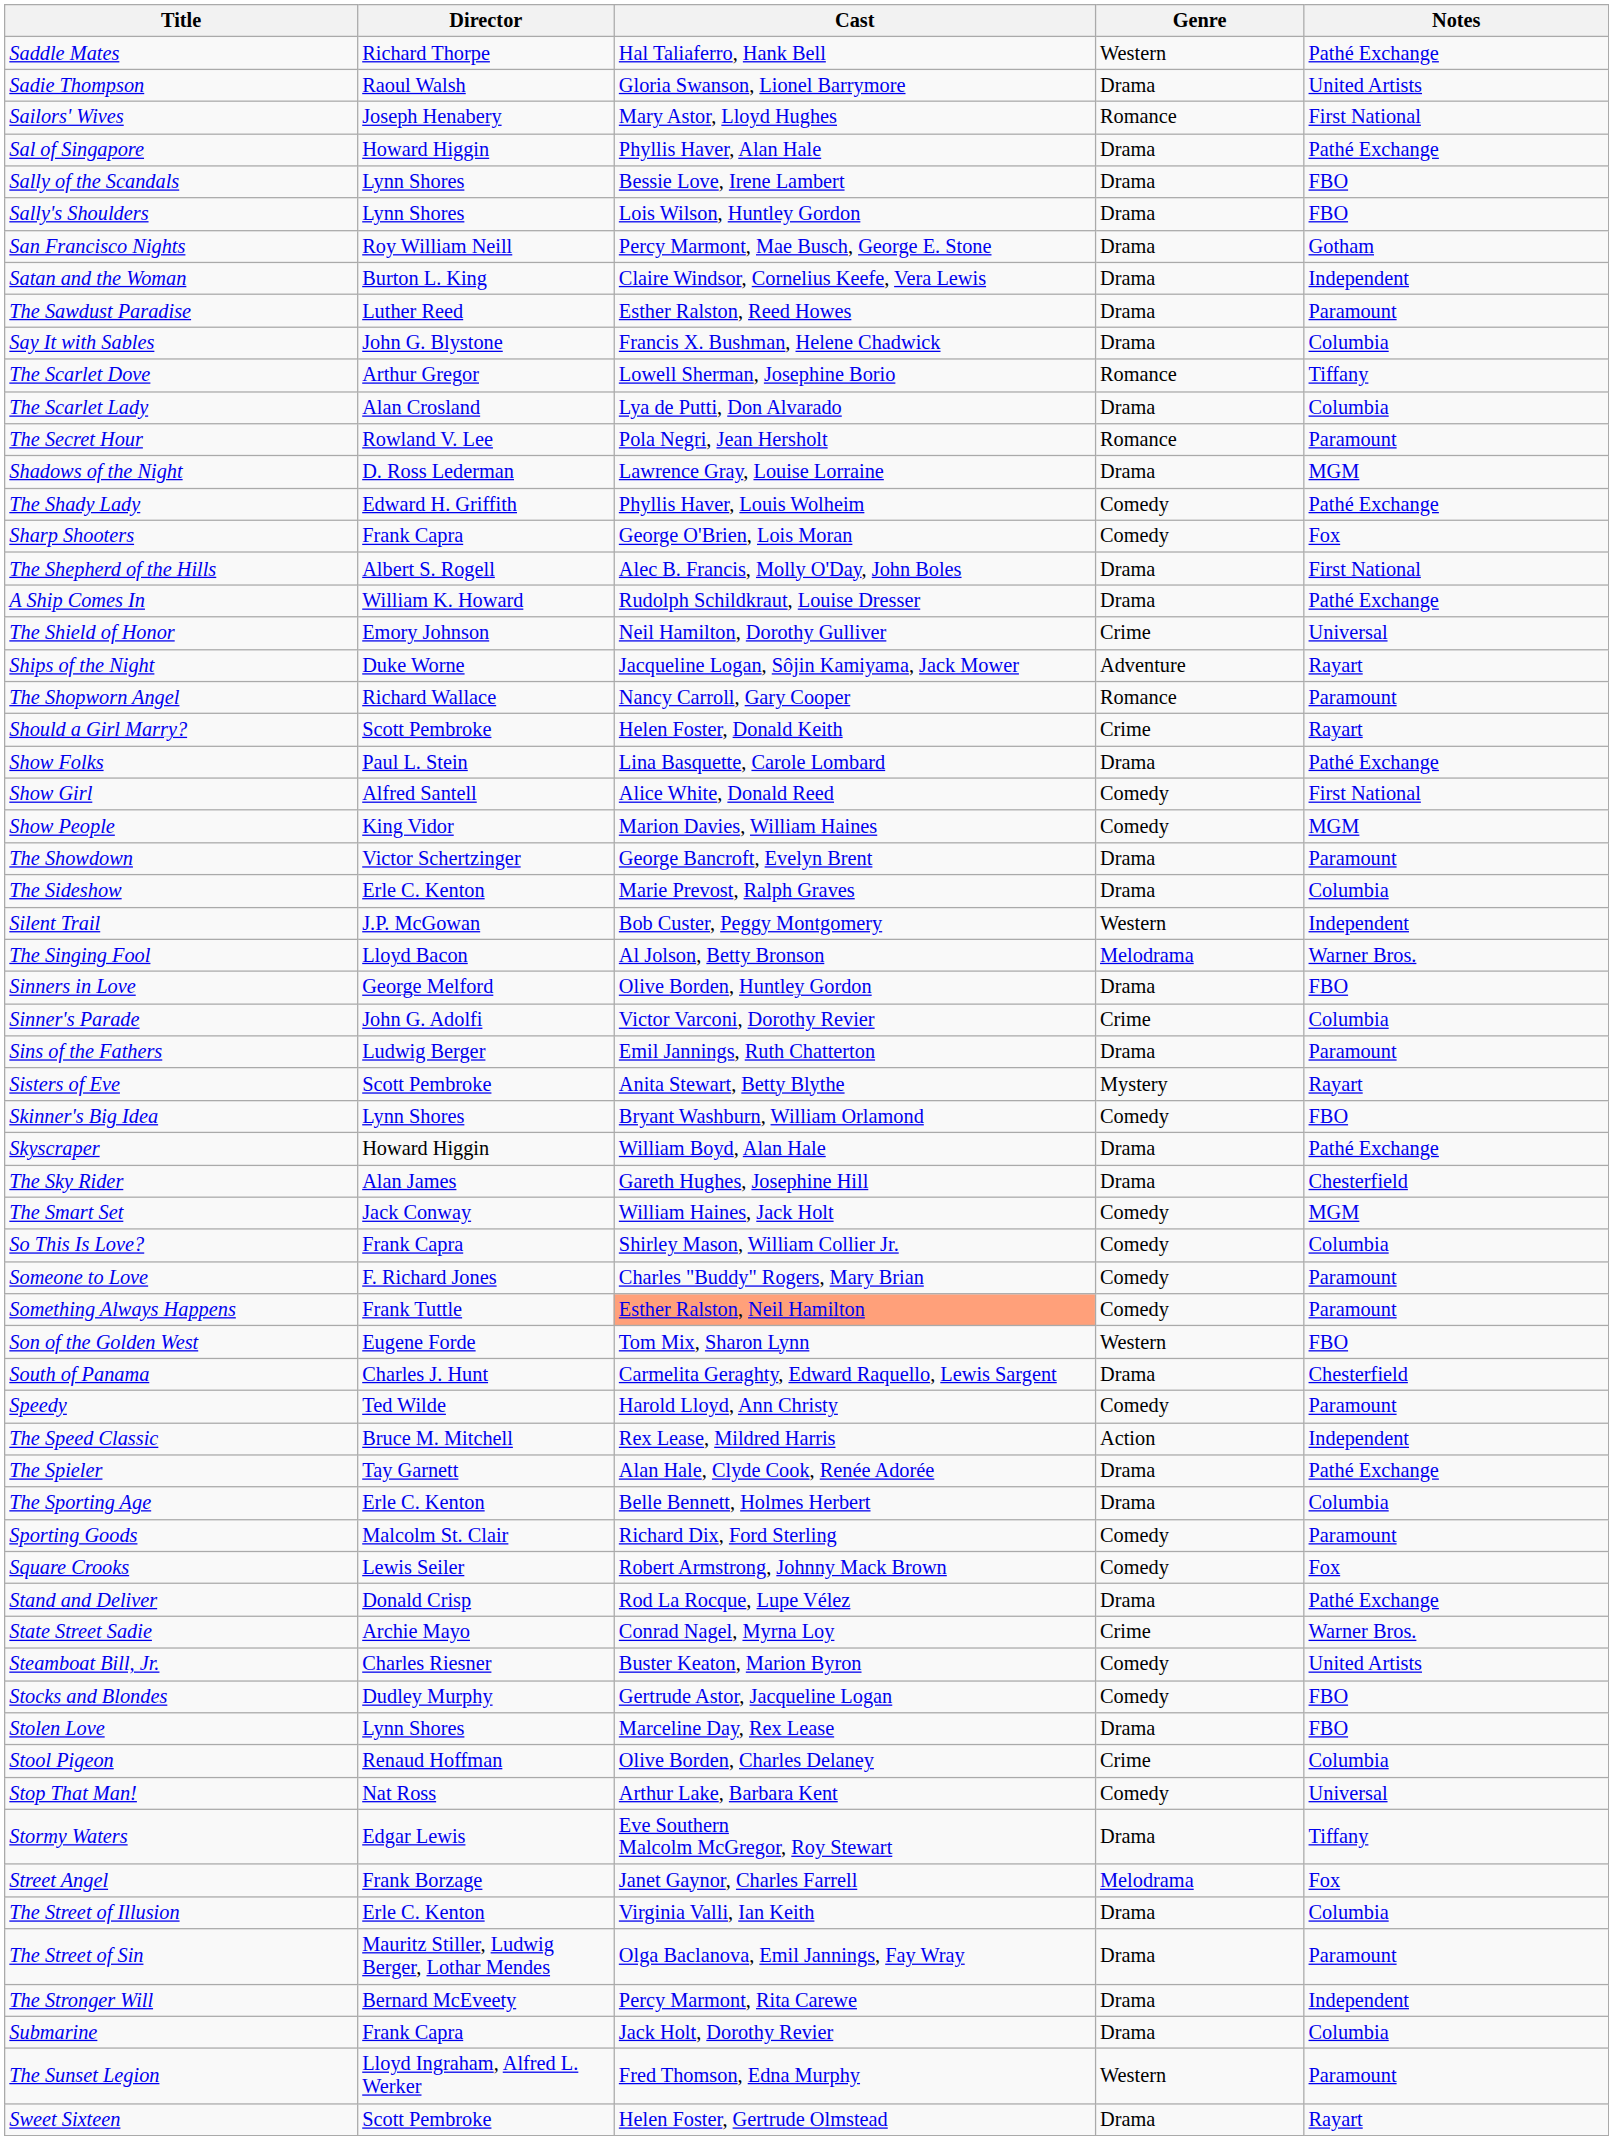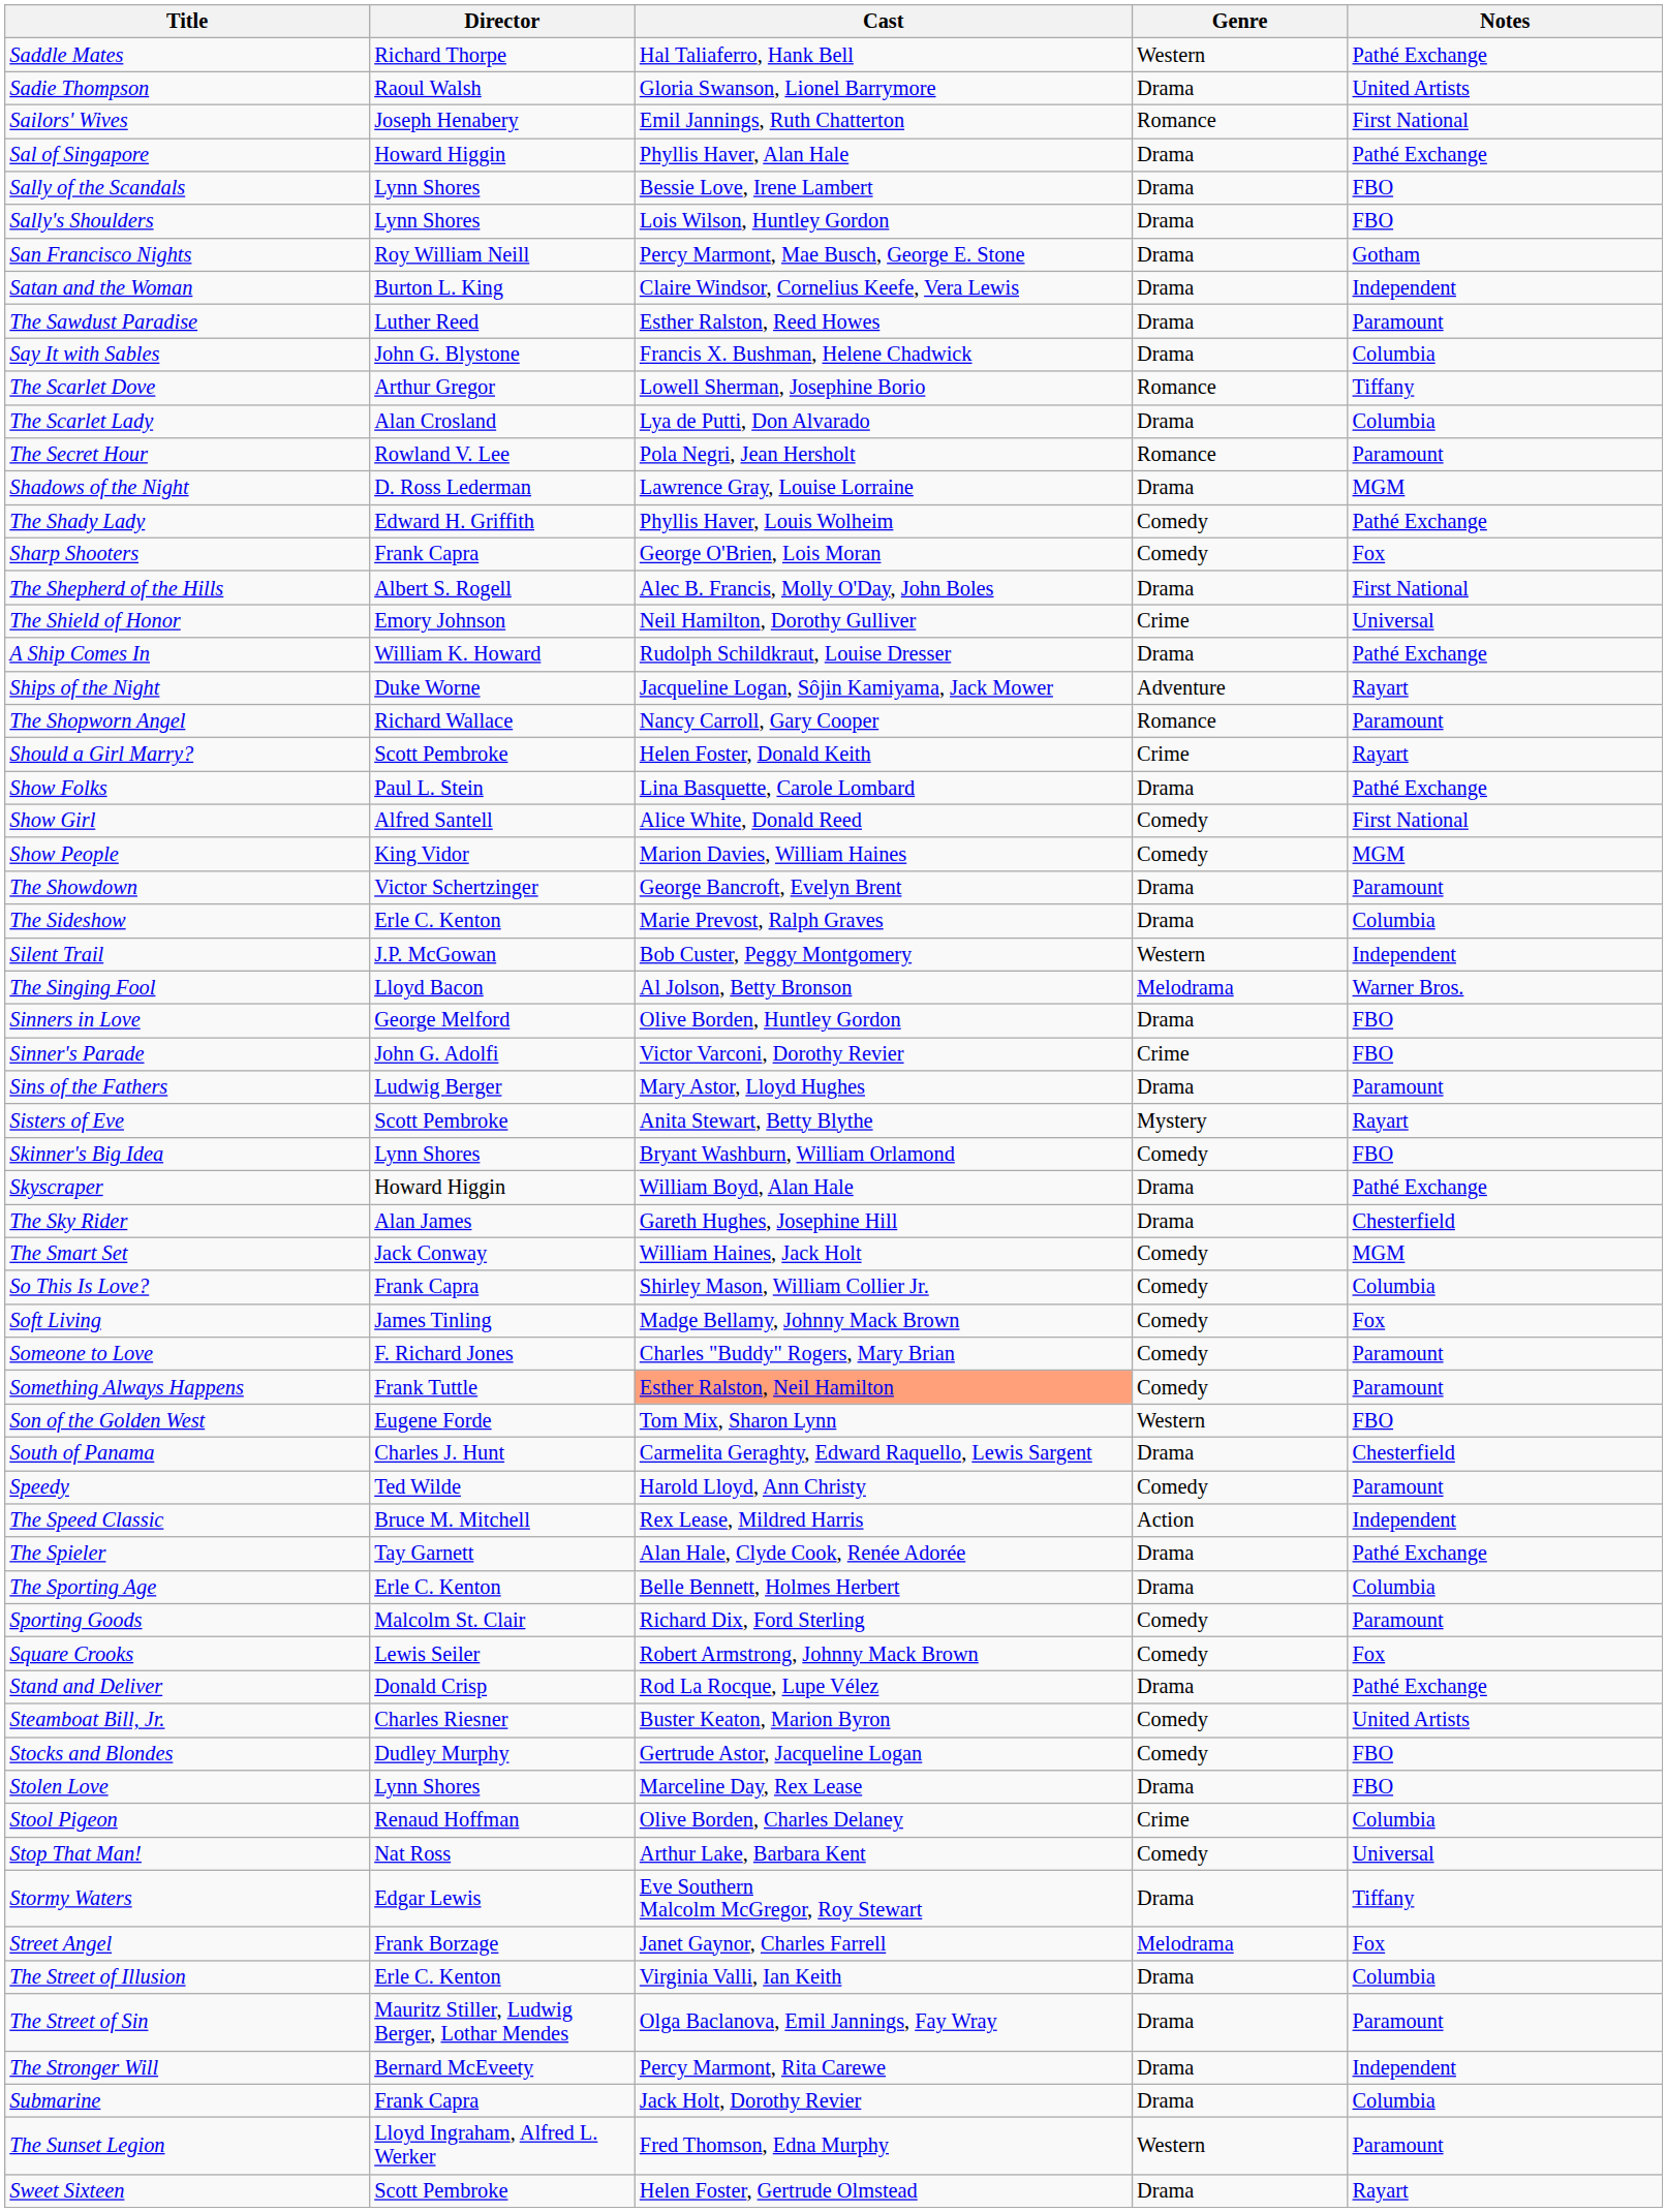Sailors' Wives | Cast: Mary Astor, Lloyd Hughes -> Emil Jannings, Ruth Chatterton
rows swapped: The Shield of Honor <-> A Ship Comes In
Sinner's Parade | Notes: Columbia -> FBO
Sins of the Fathers | Cast: Emil Jannings, Ruth Chatterton -> Mary Astor, Lloyd Hughes
+ row: Soft Living | James Tinling | Madge Bellamy, Johnny Mack Brown | Comedy | Fox
- row: State Street Sadie | Archie Mayo | Conrad Nagel, Myrna Loy | Crime | Warner Bros.
